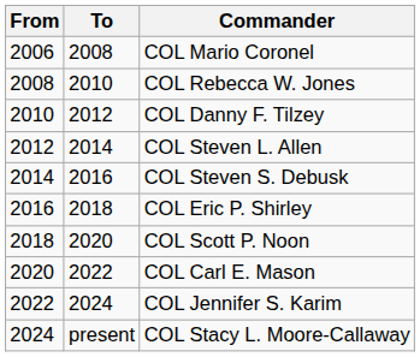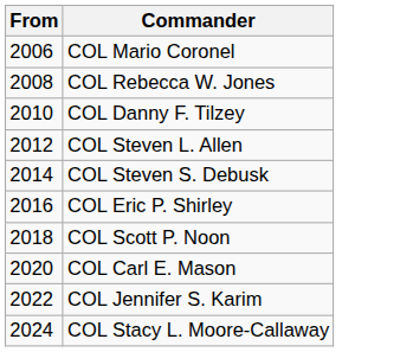- column: To | 2008 | 2010 | 2012 | 2014 | 2016 | 2018 | 2020 | 2022 | 2024 | present
